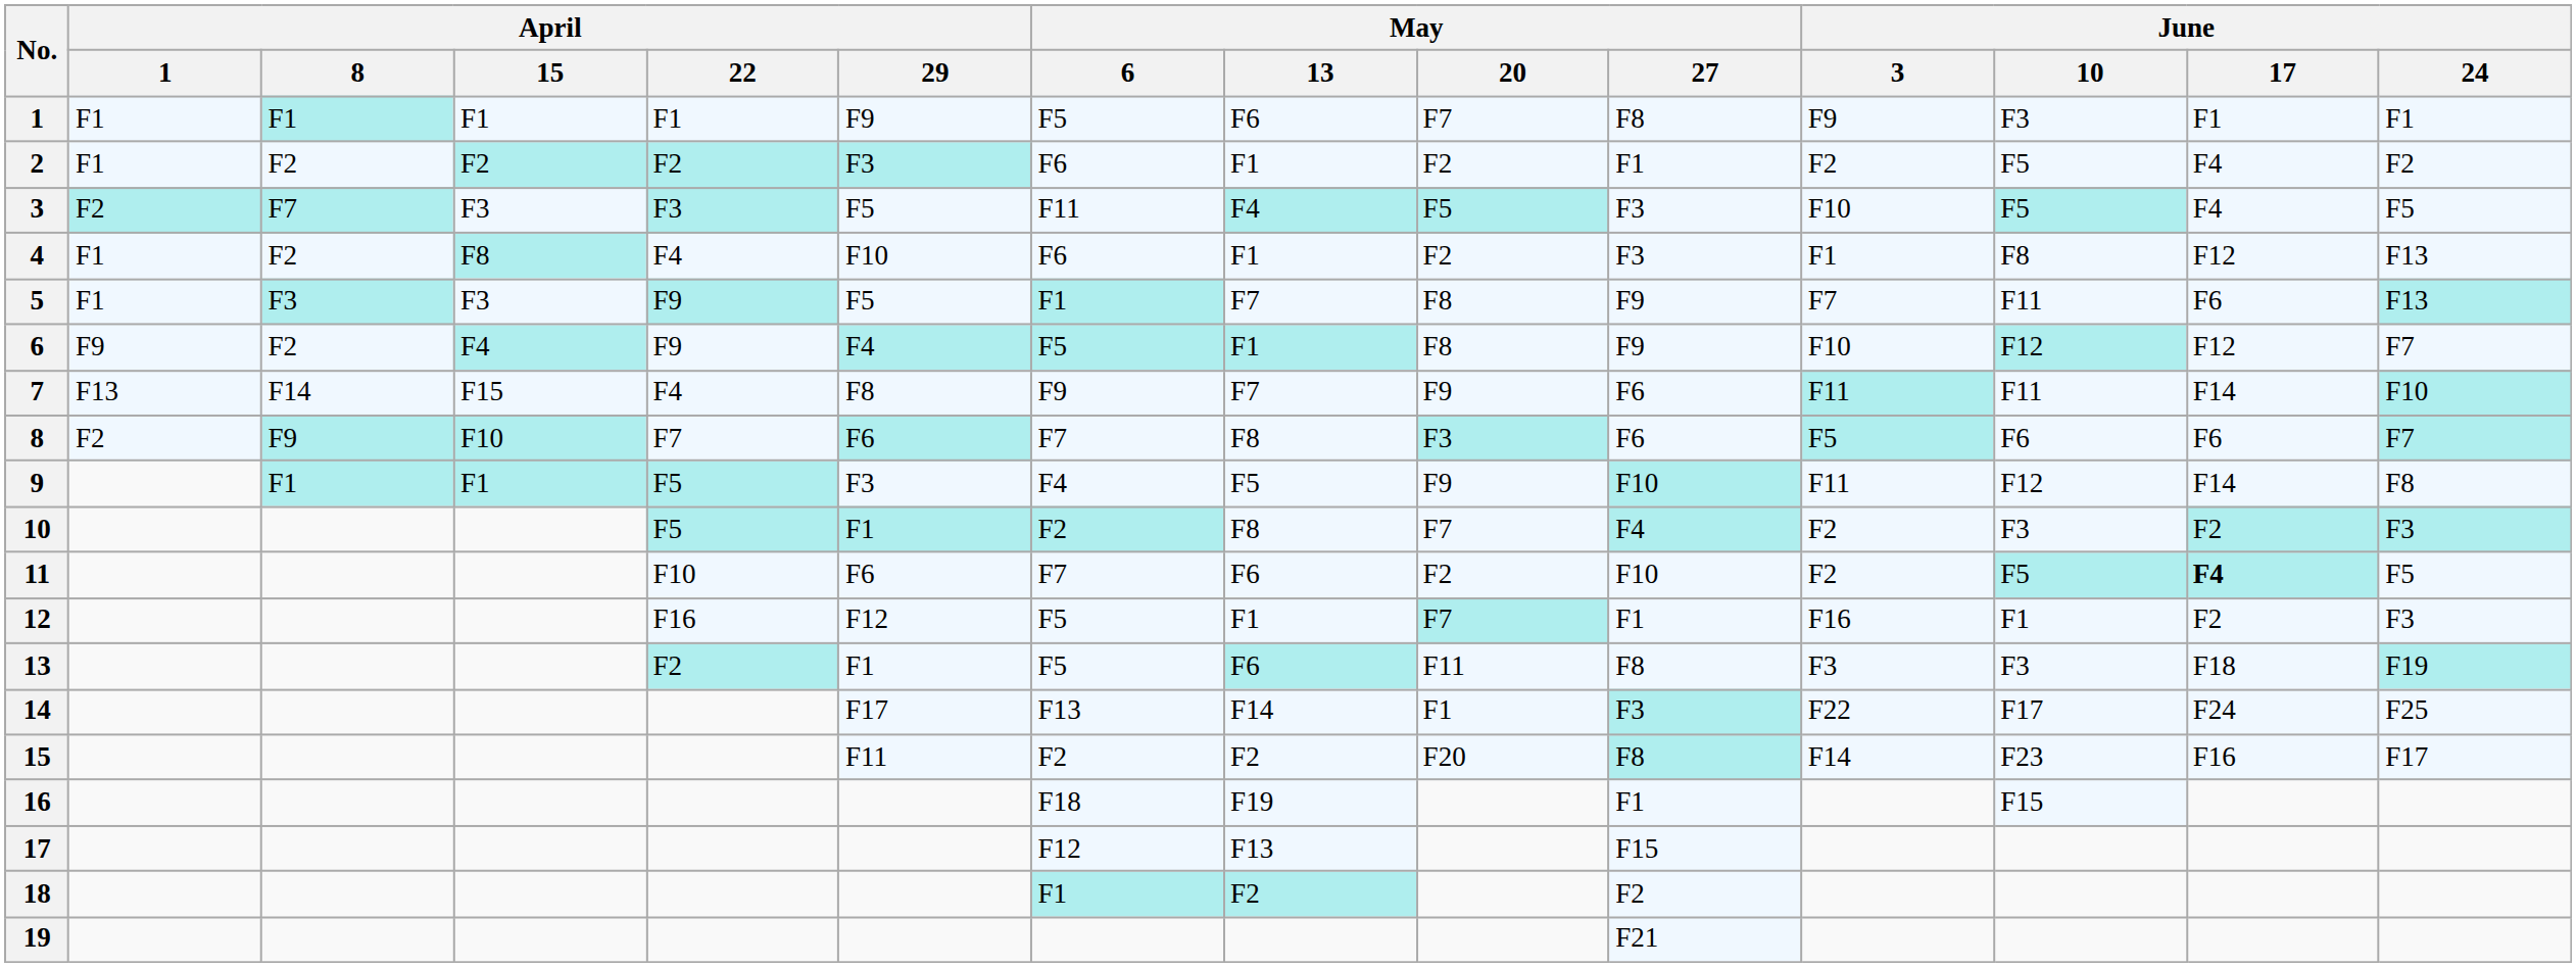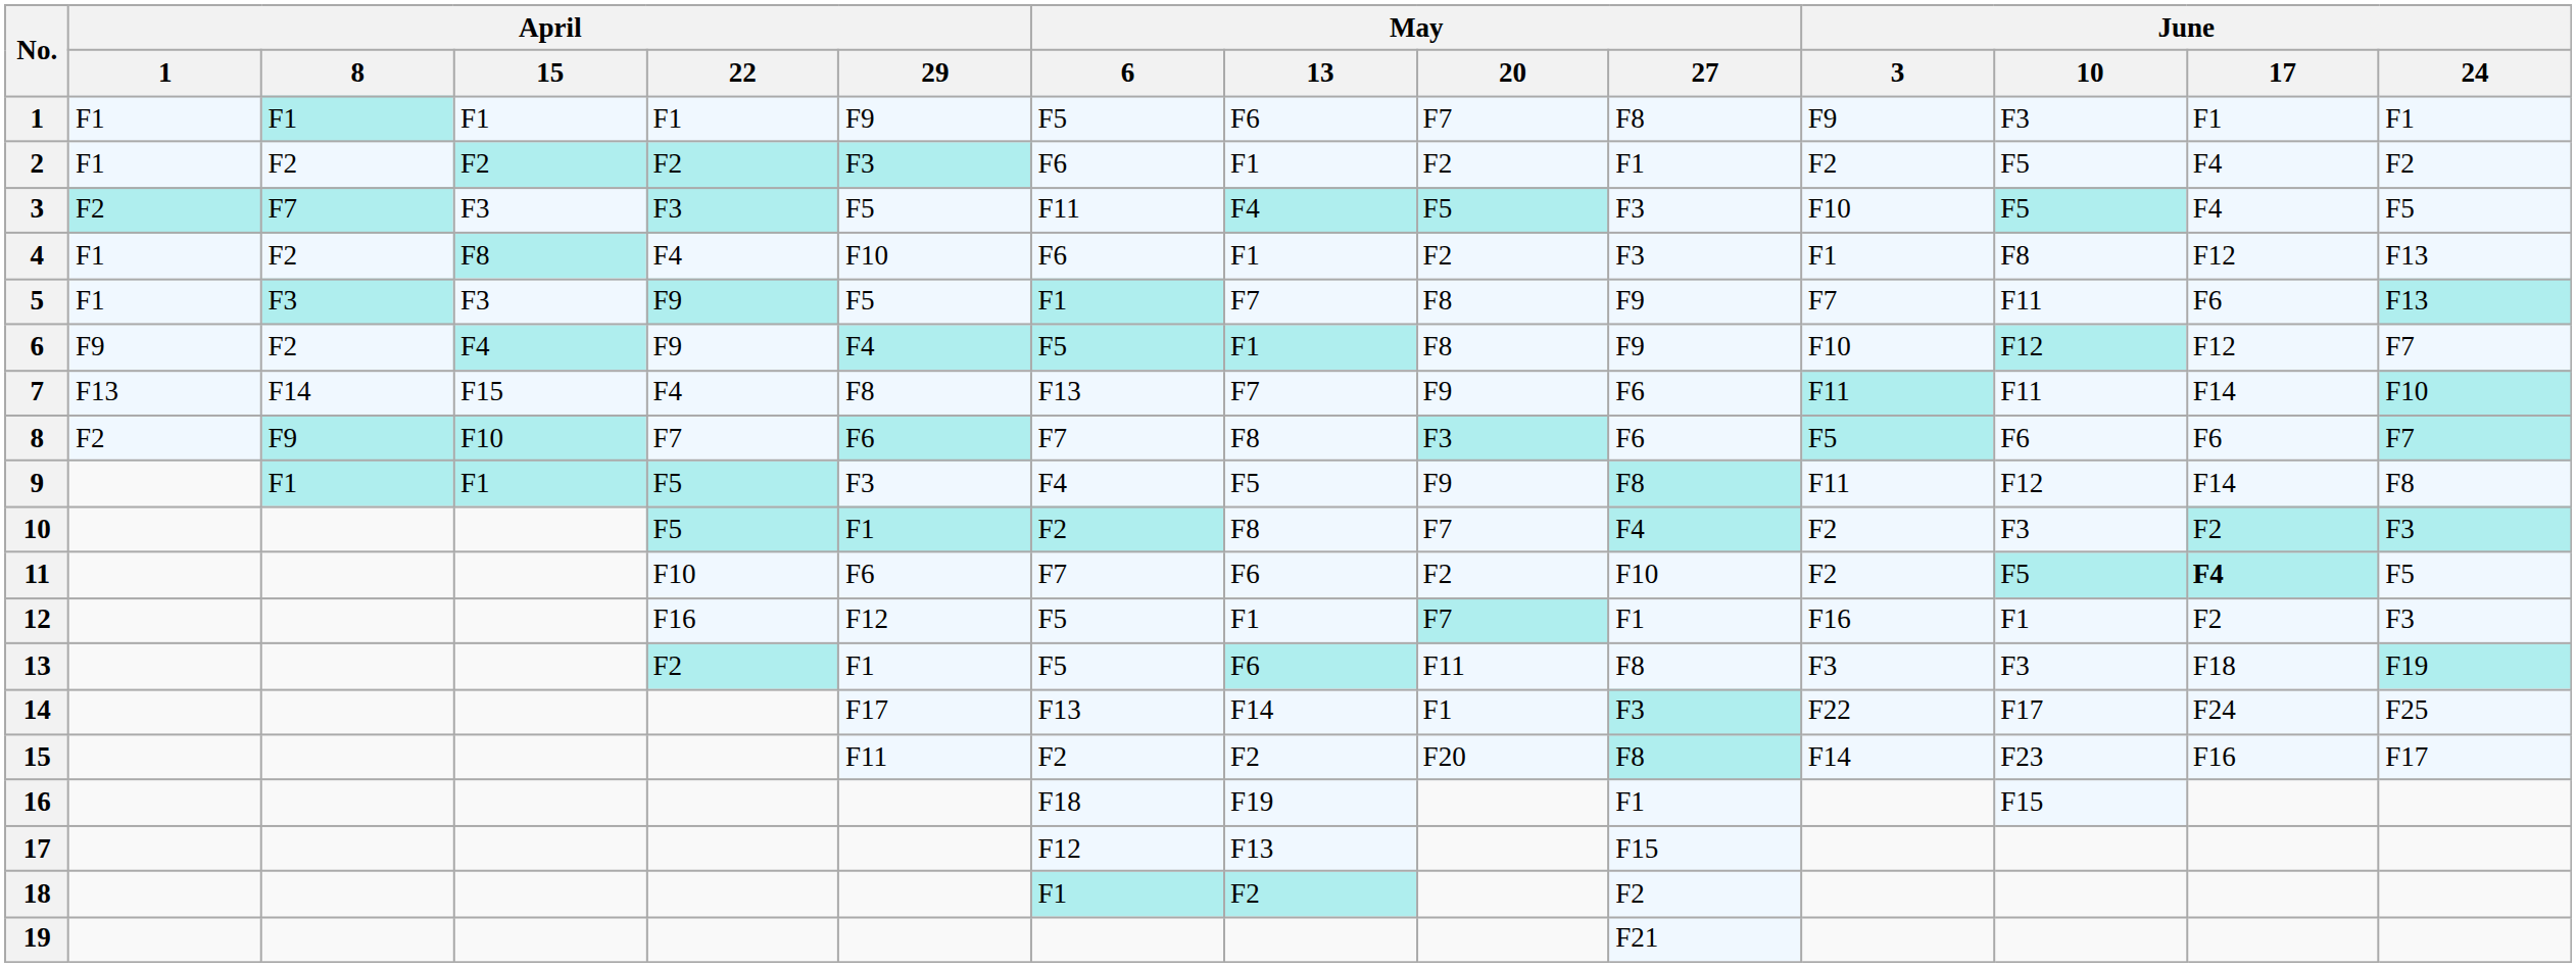7 | May / 6: F9 -> F13
9 | May / 27: F10 -> F8
